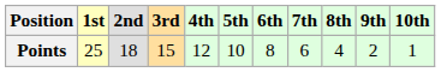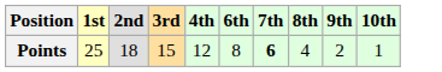- column: 5th | 10
Points | 7th: normal -> bold
